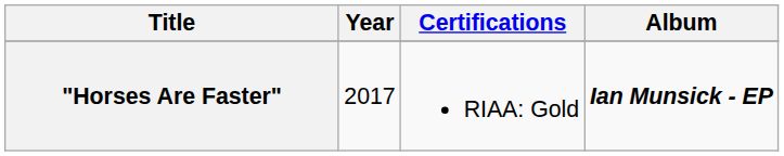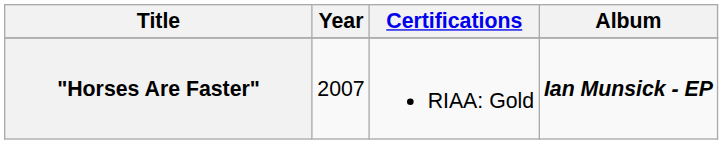"Horses Are Faster" | Year: 2017 -> 2007
